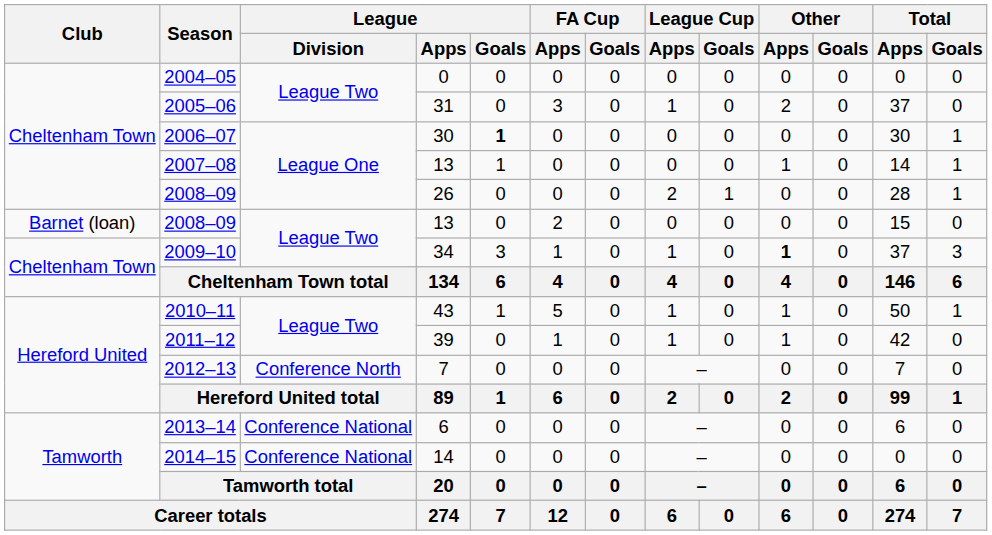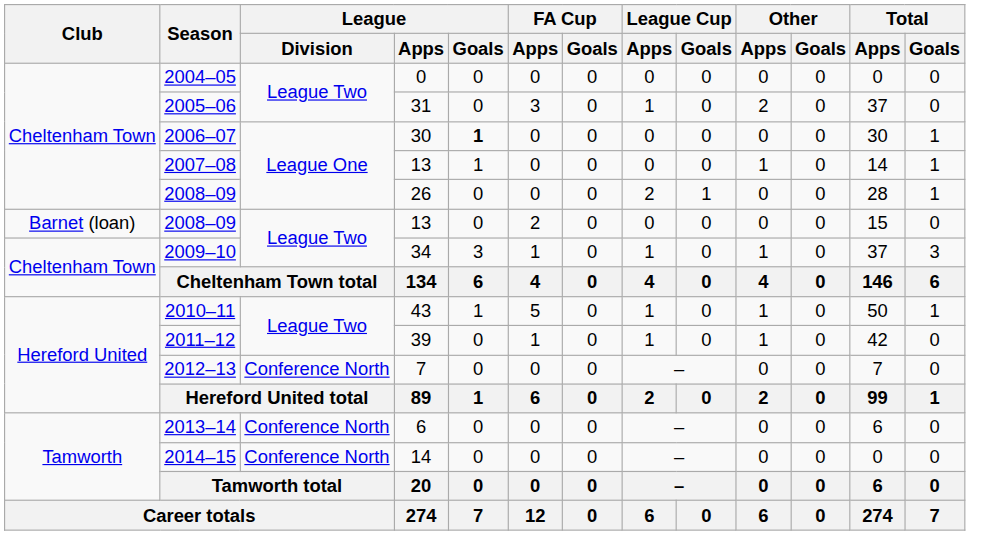2009–10 | Other / Apps: bold -> normal
2013–14 | League / Division: Conference National -> Conference North
2014–15 | League / Division: Conference National -> Conference North
